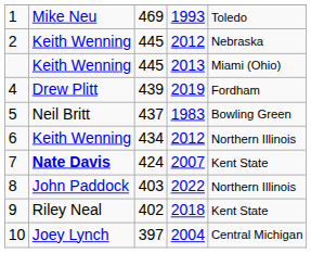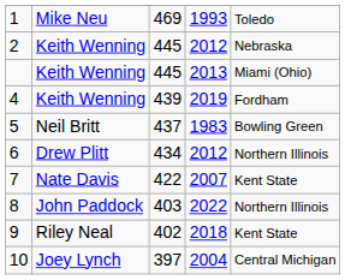4 | column 2: Drew Plitt -> Keith Wenning
6 | column 2: Keith Wenning -> Drew Plitt
7 | column 2: bold -> normal
7 | column 3: 424 -> 422
